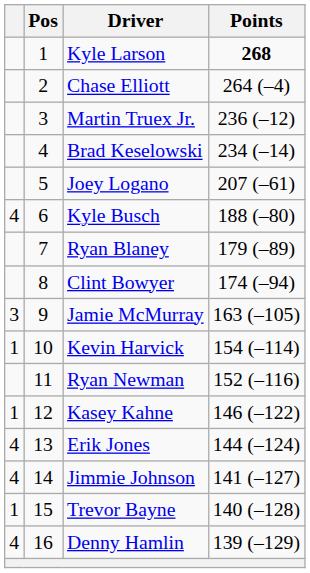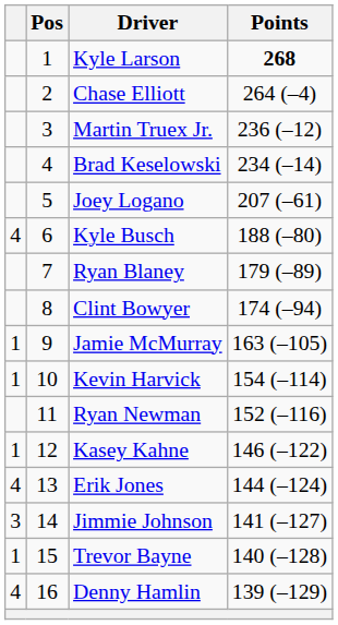Jamie McMurray | column 1: 3 -> 1
Jimmie Johnson | column 1: 4 -> 3
